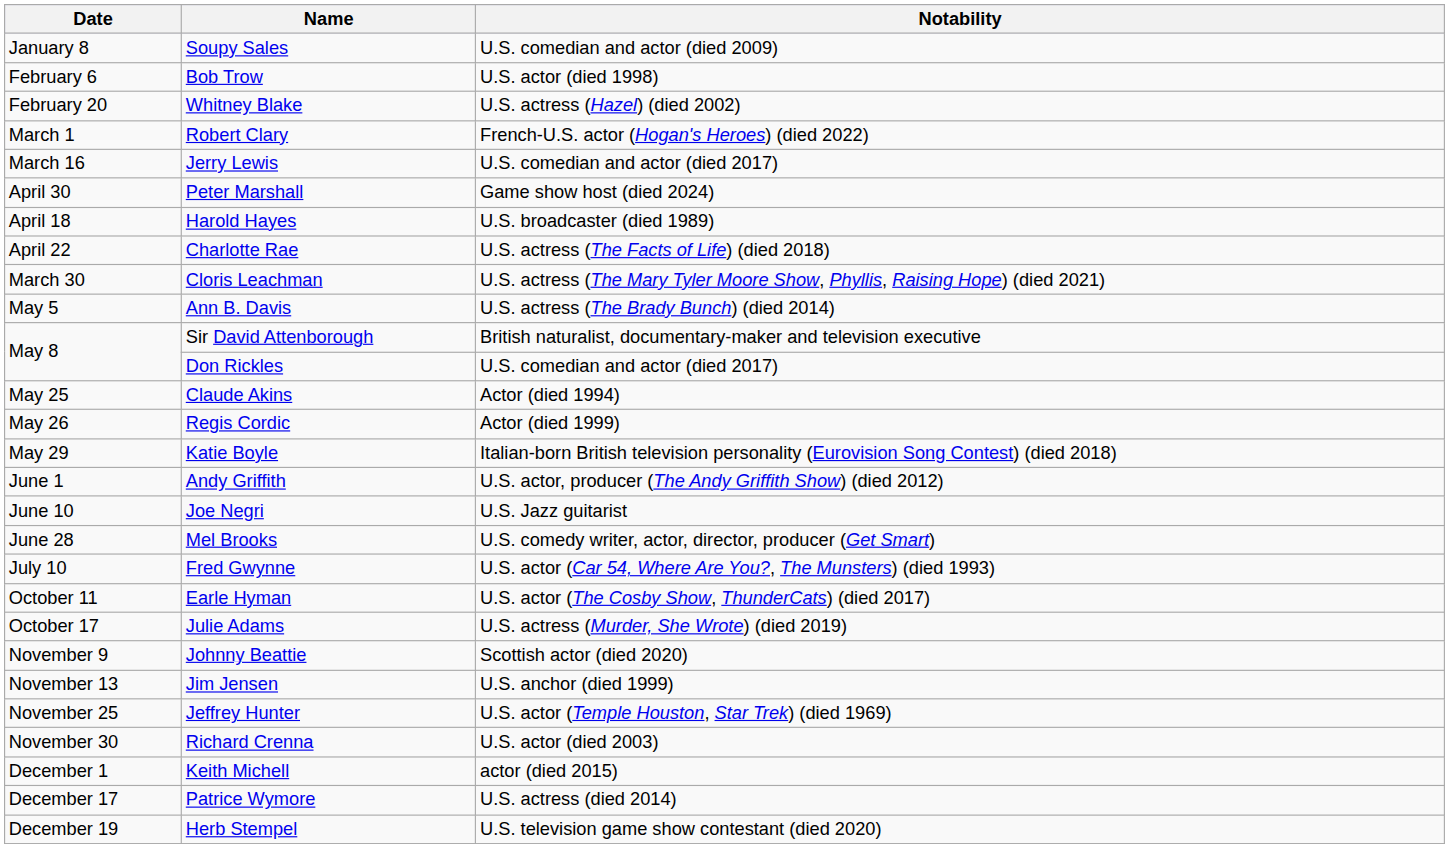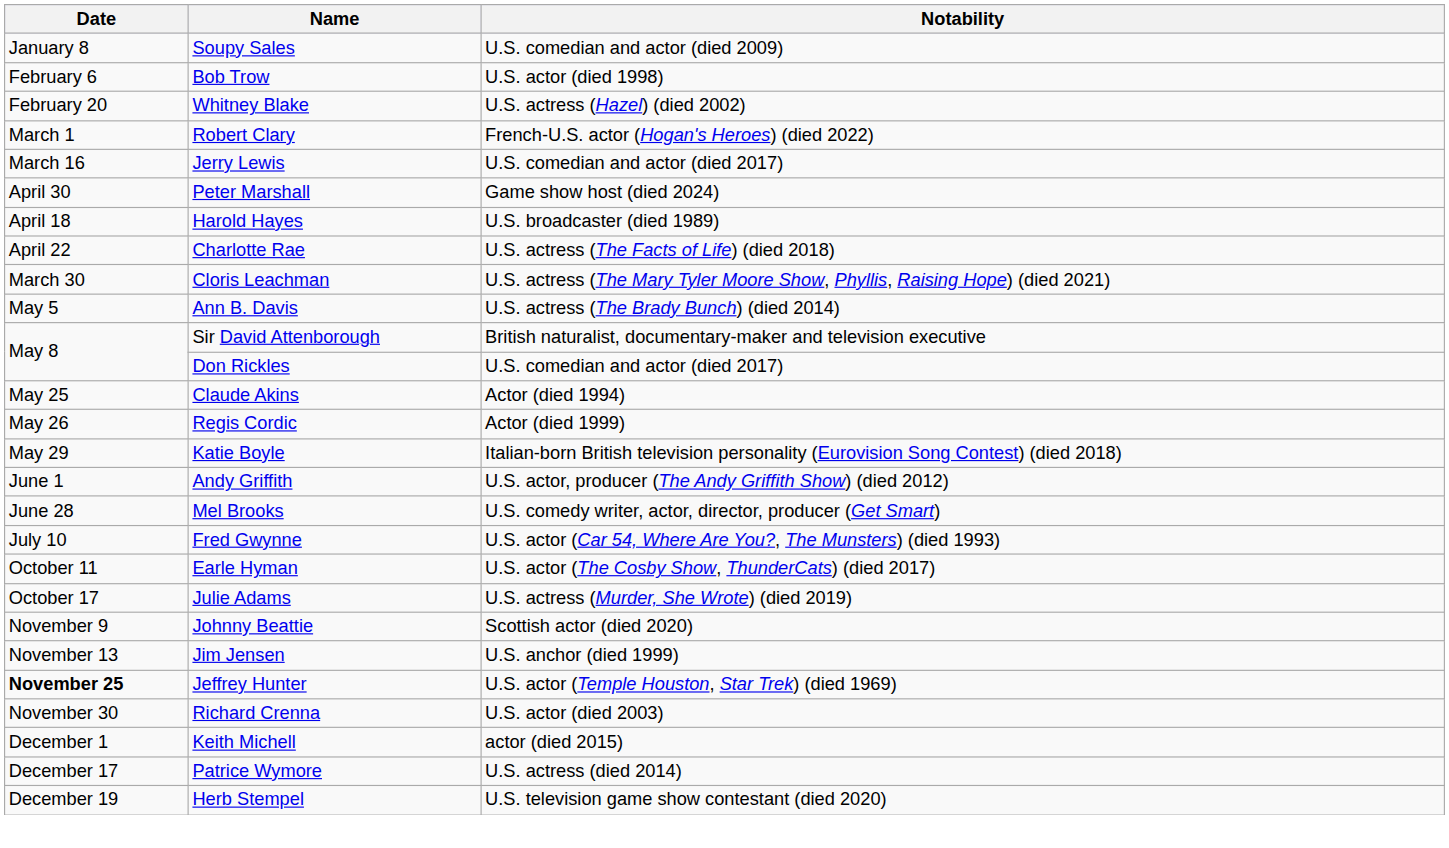- row: June 10 | Joe Negri | U.S. Jazz guitarist
Jeffrey Hunter | Date: normal -> bold
